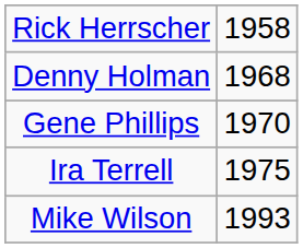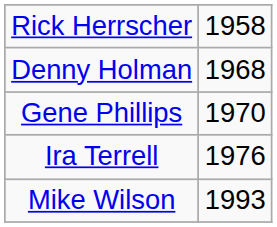Ira Terrell | column 2: 1975 -> 1976
